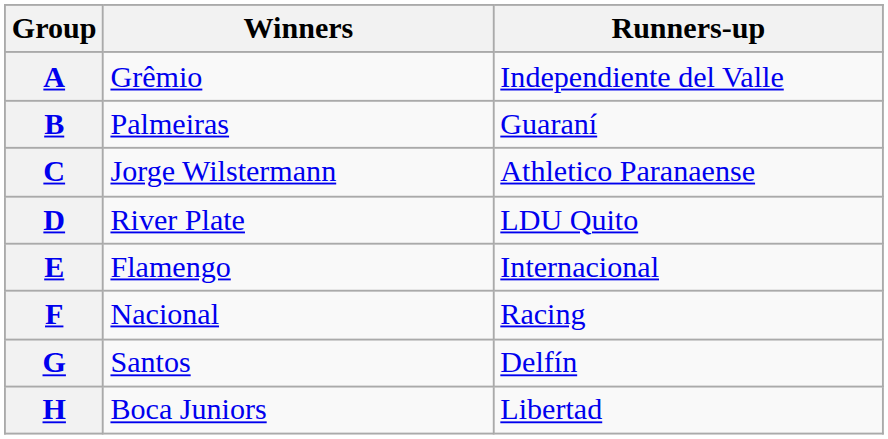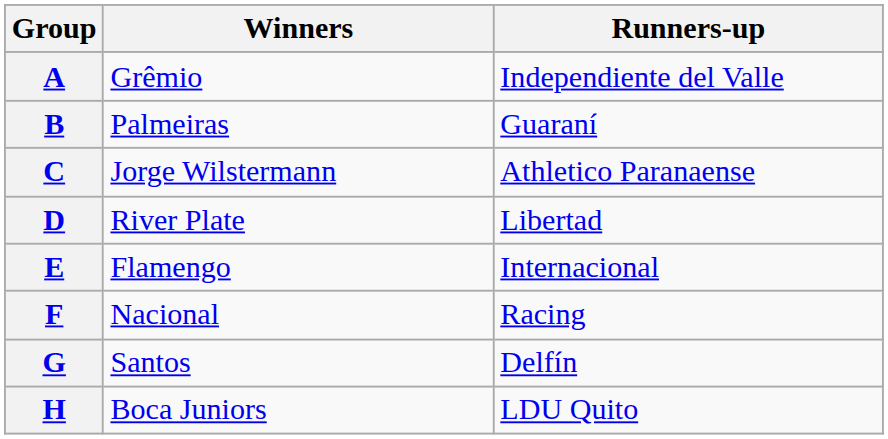D | Runners-up: LDU Quito -> Libertad
H | Runners-up: Libertad -> LDU Quito
